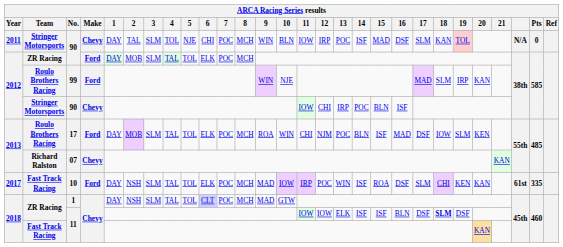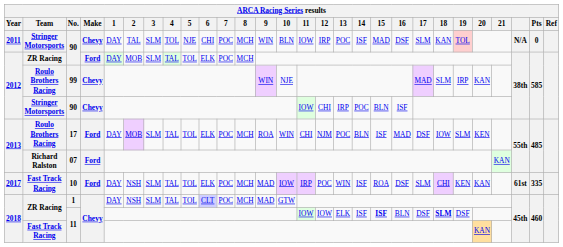99 | Make: Ford -> Chevy
07 | Make: Chevy -> Ford
ZR Racing / 11 | 15: normal -> bold
